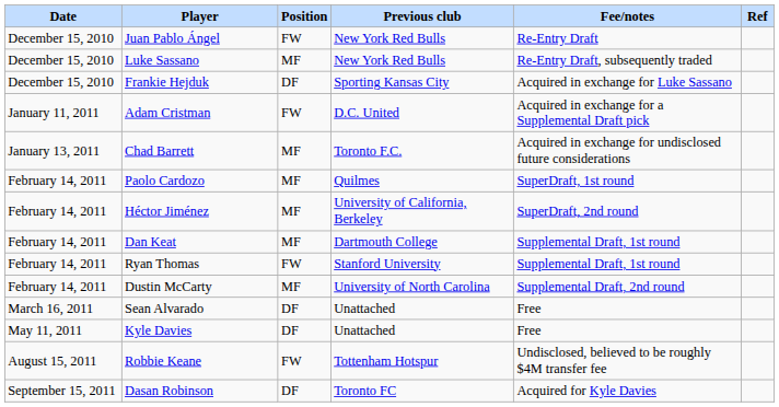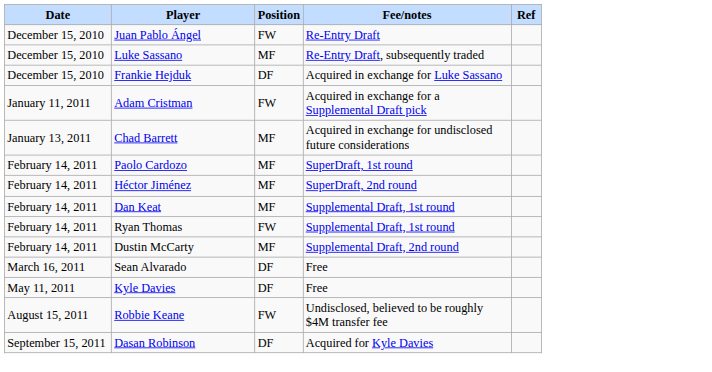- column: Previous club | New York Red Bulls | New York Red Bulls | Sporting Kansas City | D.C. United | Toronto F.C. | Quilmes | University of California, Berkeley | Dartmouth College | Stanford University | University of North Carolina | Unattached | Unattached | Tottenham Hotspur | Toronto FC
